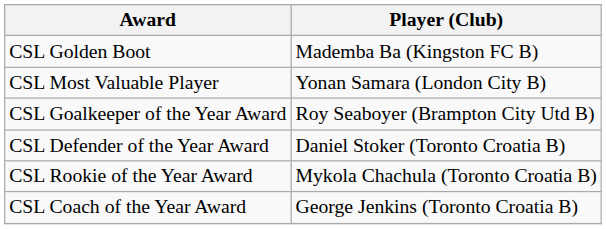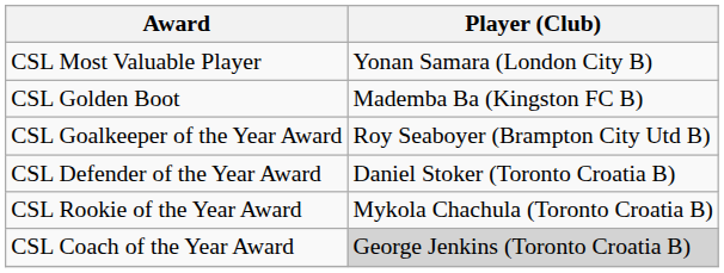rows swapped: CSL Most Valuable Player <-> CSL Golden Boot
CSL Coach of the Year Award | Player (Club): no background -> lightgrey background
